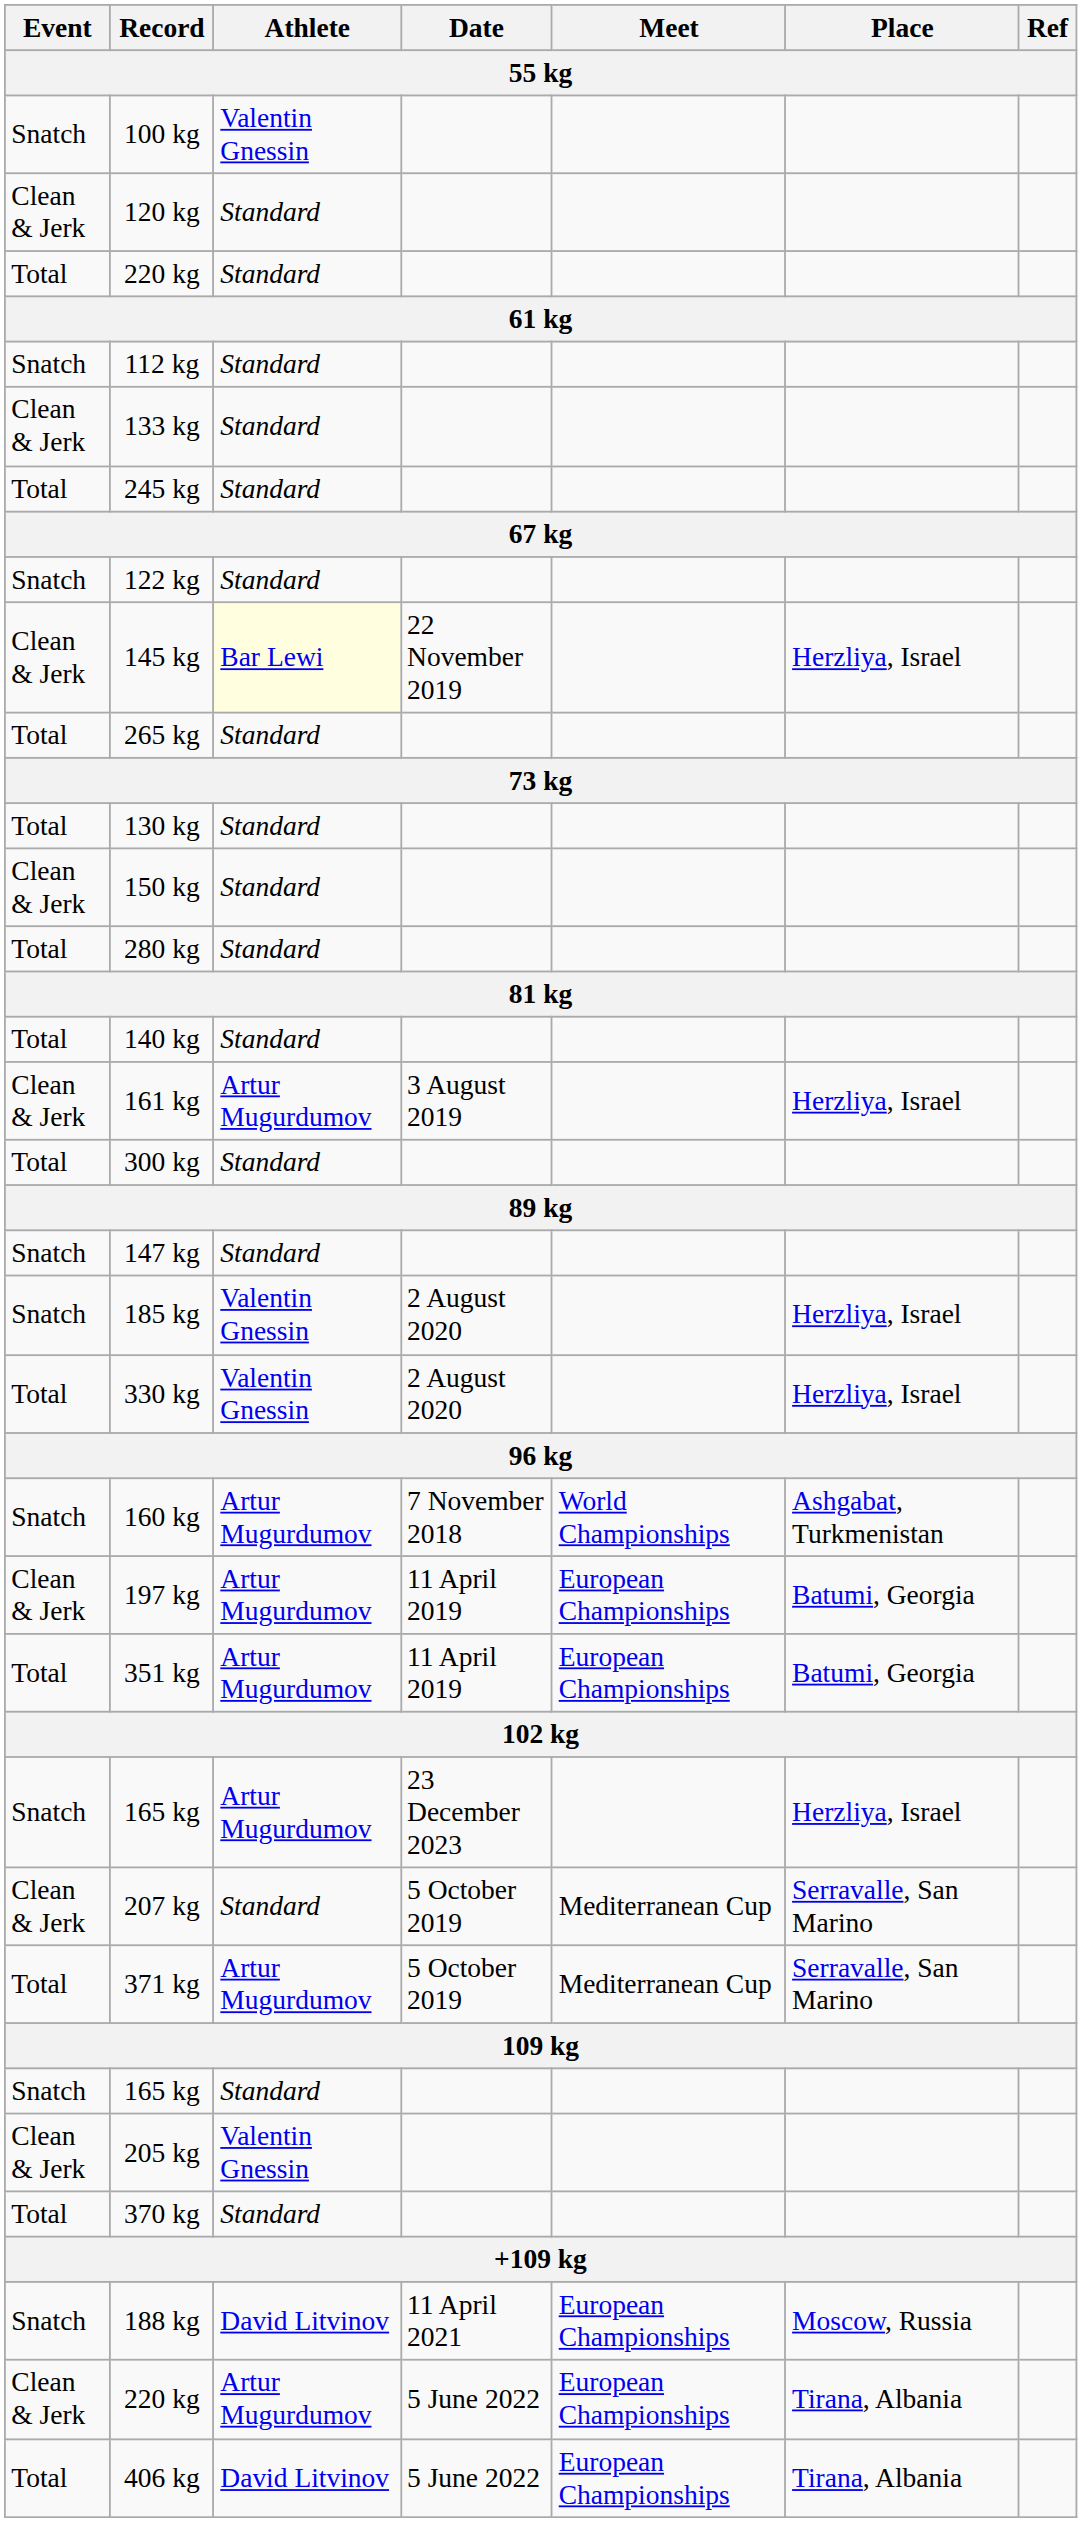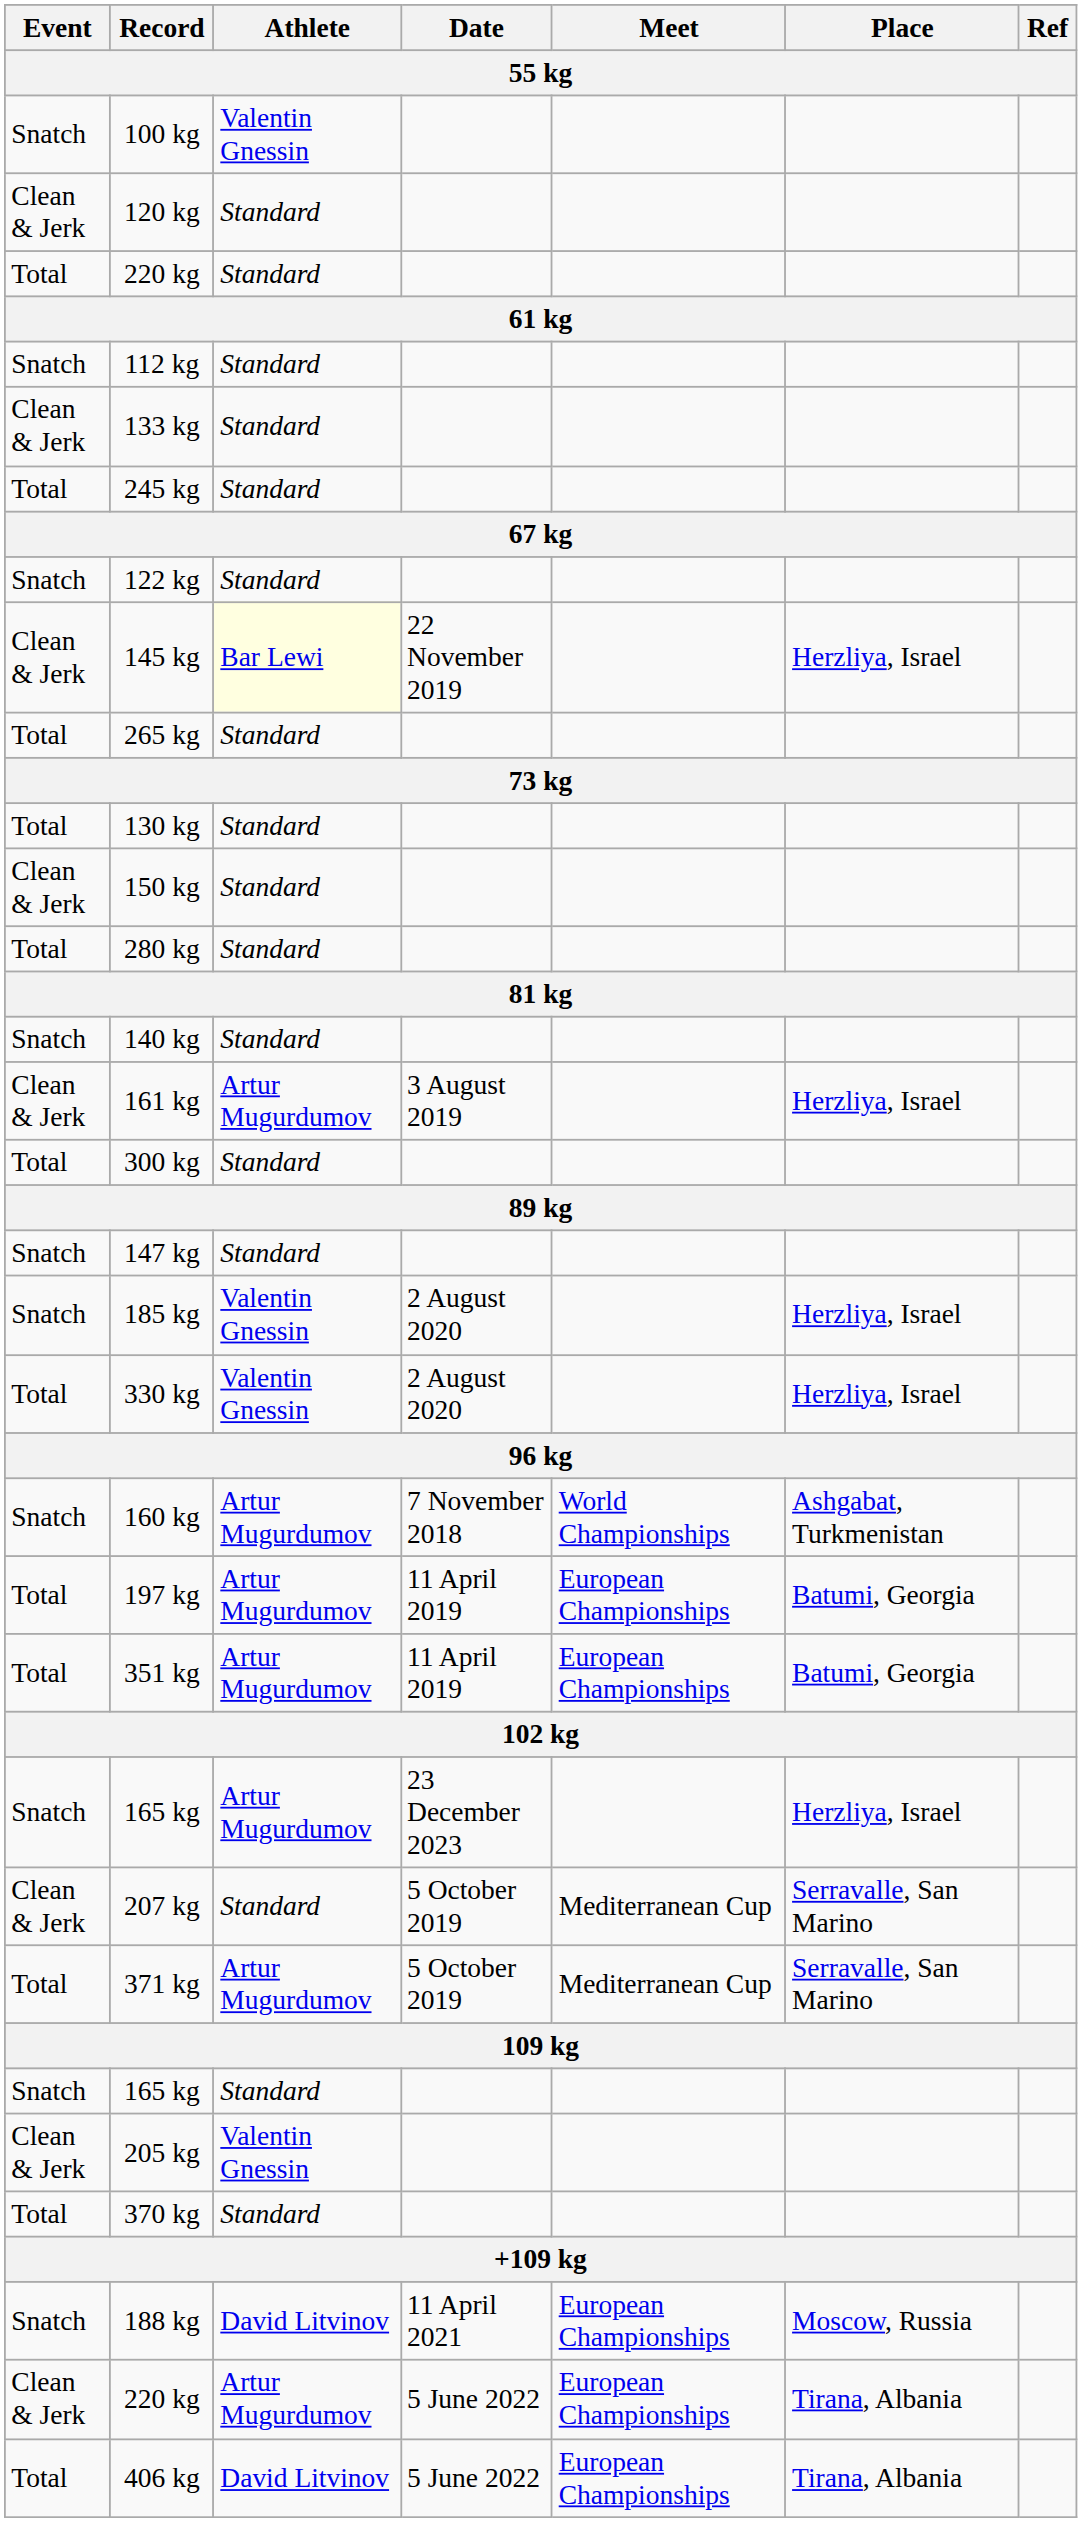140 kg | Event: Total -> Snatch
197 kg | Event: Clean & Jerk -> Total
